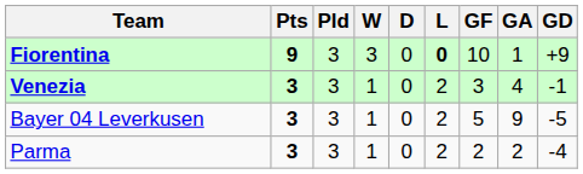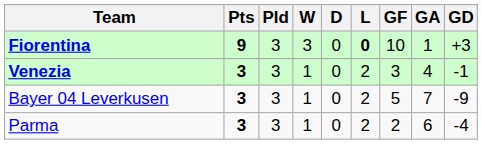Fiorentina | GD: +9 -> +3
Bayer 04 Leverkusen | GA: 9 -> 7
Bayer 04 Leverkusen | GD: -5 -> -9
Parma | GA: 2 -> 6
